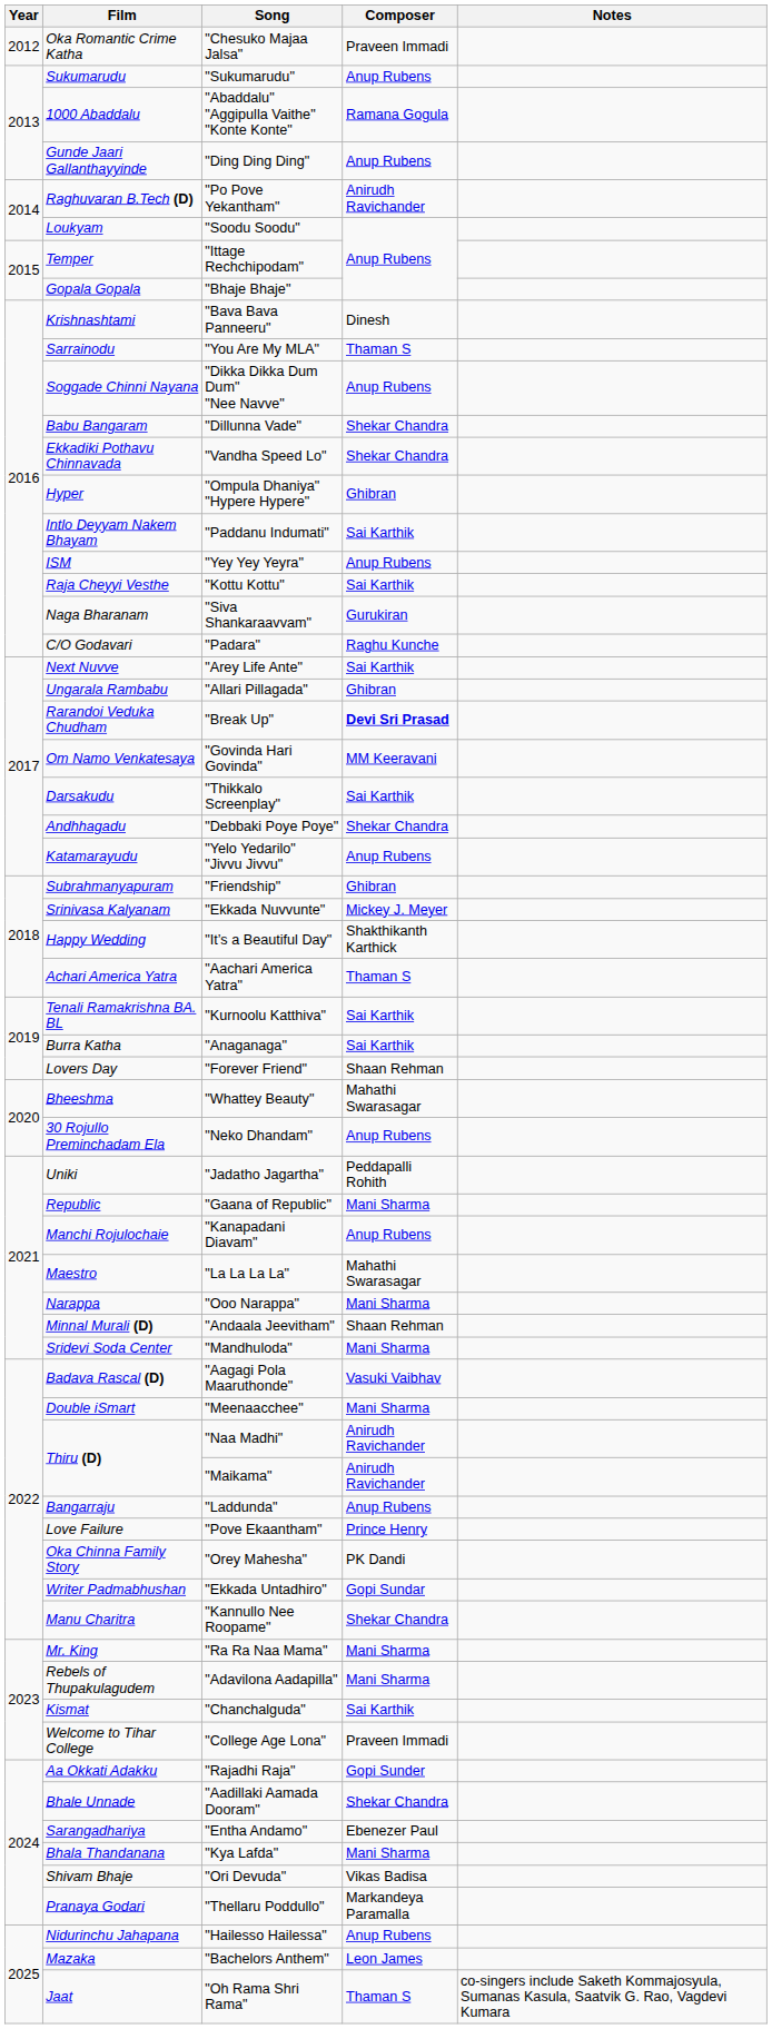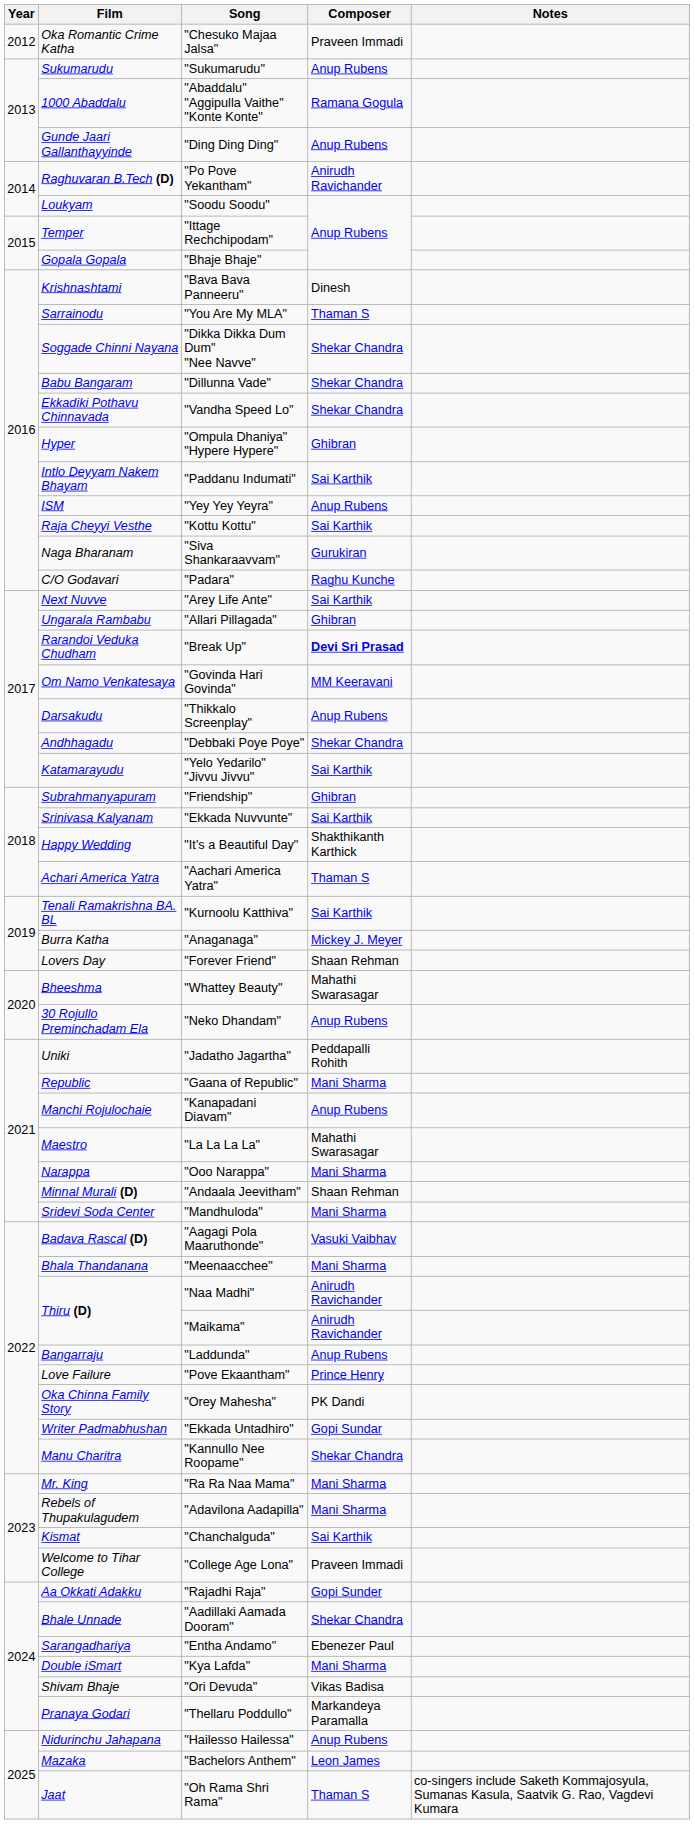"Dikka Dikka Dum Dum" "Nee Navve" | Composer: Anup Rubens -> Shekar Chandra
"Thikkalo Screenplay" | Composer: Sai Karthik -> Anup Rubens
"Yelo Yedarilo" "Jivvu Jivvu" | Composer: Anup Rubens -> Sai Karthik
"Ekkada Nuvvunte" | Composer: Mickey J. Meyer -> Sai Karthik
"Anaganaga" | Composer: Sai Karthik -> Mickey J. Meyer
"Meenaacchee" | Film: Double iSmart -> Bhala Thandanana
"Kya Lafda" | Film: Bhala Thandanana -> Double iSmart
